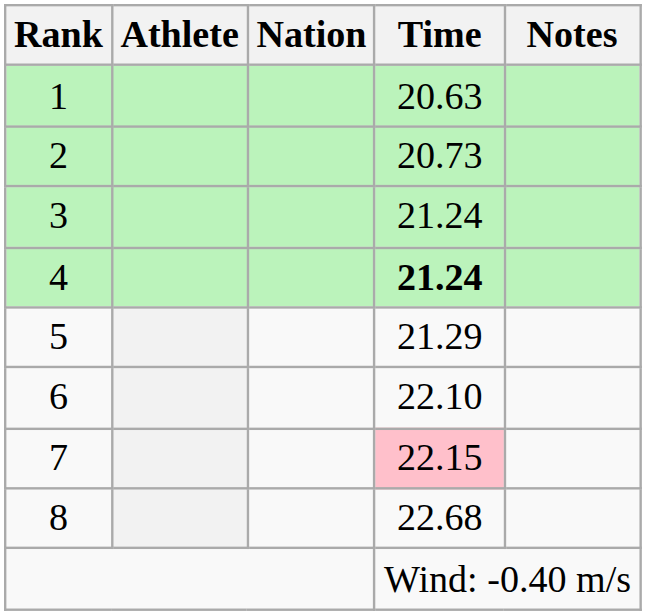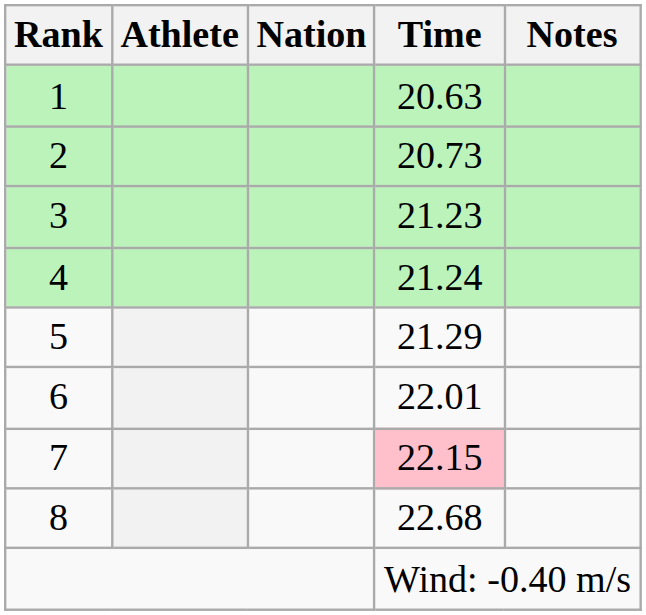3 | Time: 21.24 -> 21.23
4 | Time: bold -> normal
6 | Time: 22.10 -> 22.01
